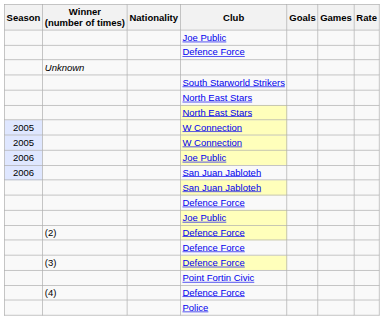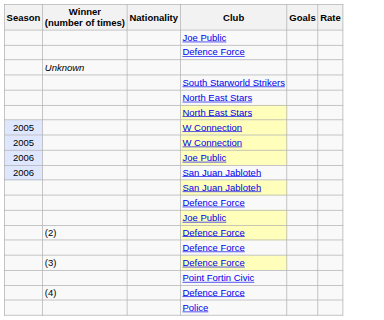- column: Games
